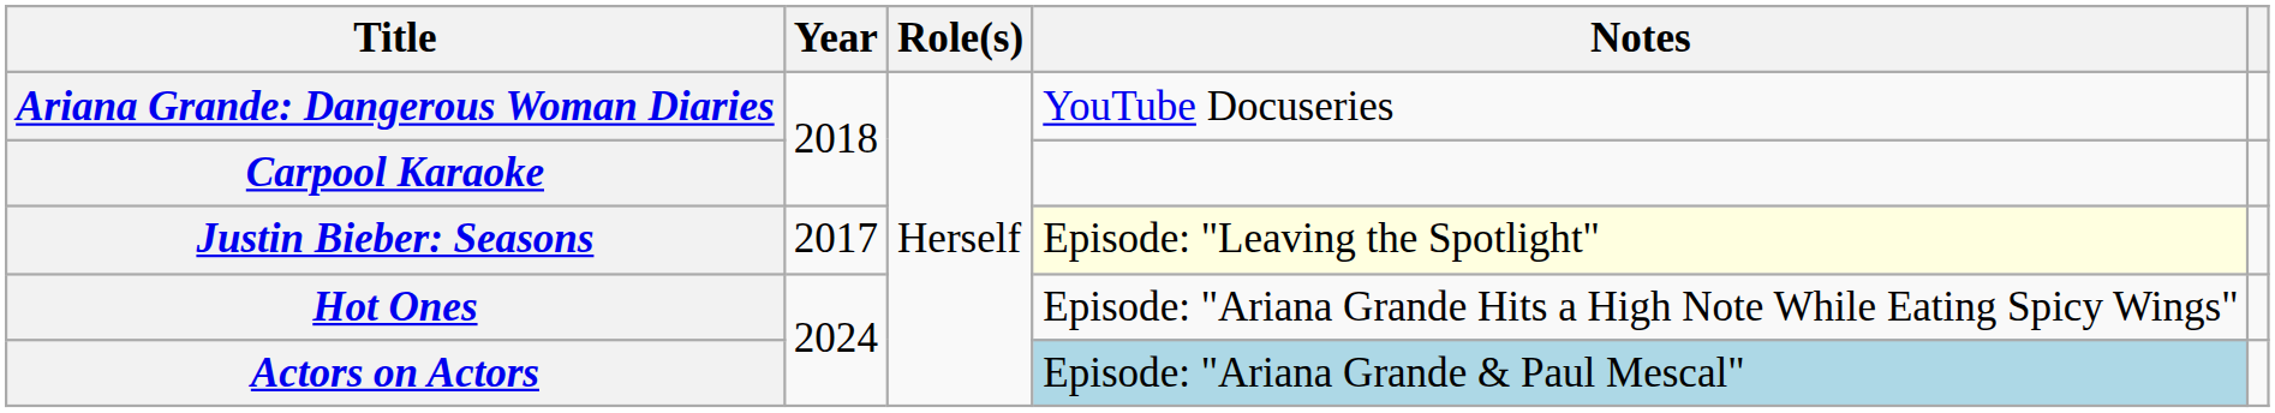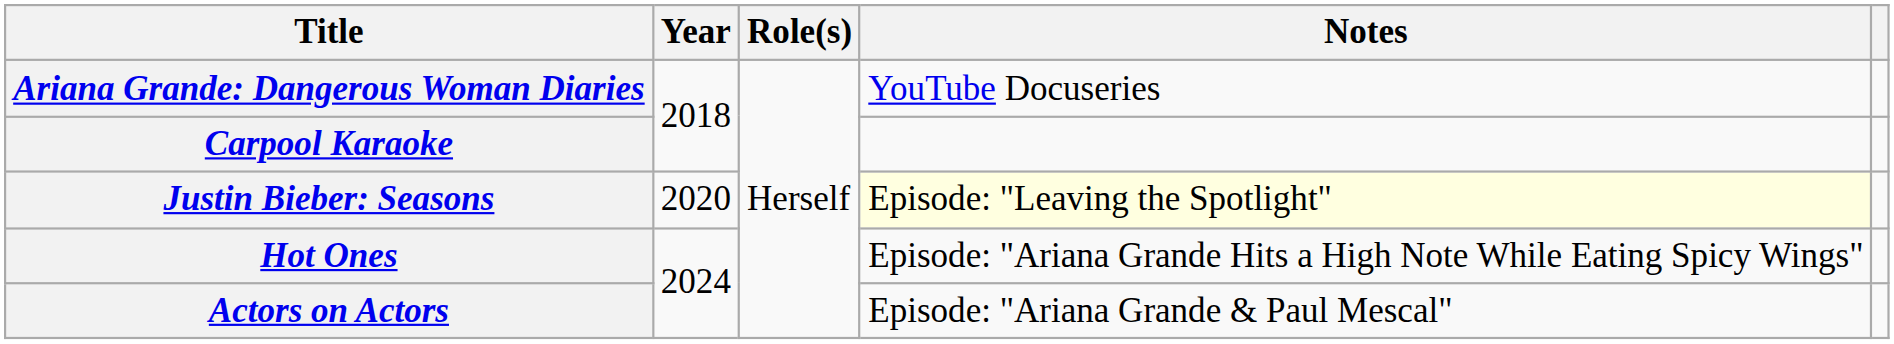Justin Bieber: Seasons | Year: 2017 -> 2020
Actors on Actors | Notes: lightblue background -> no background
